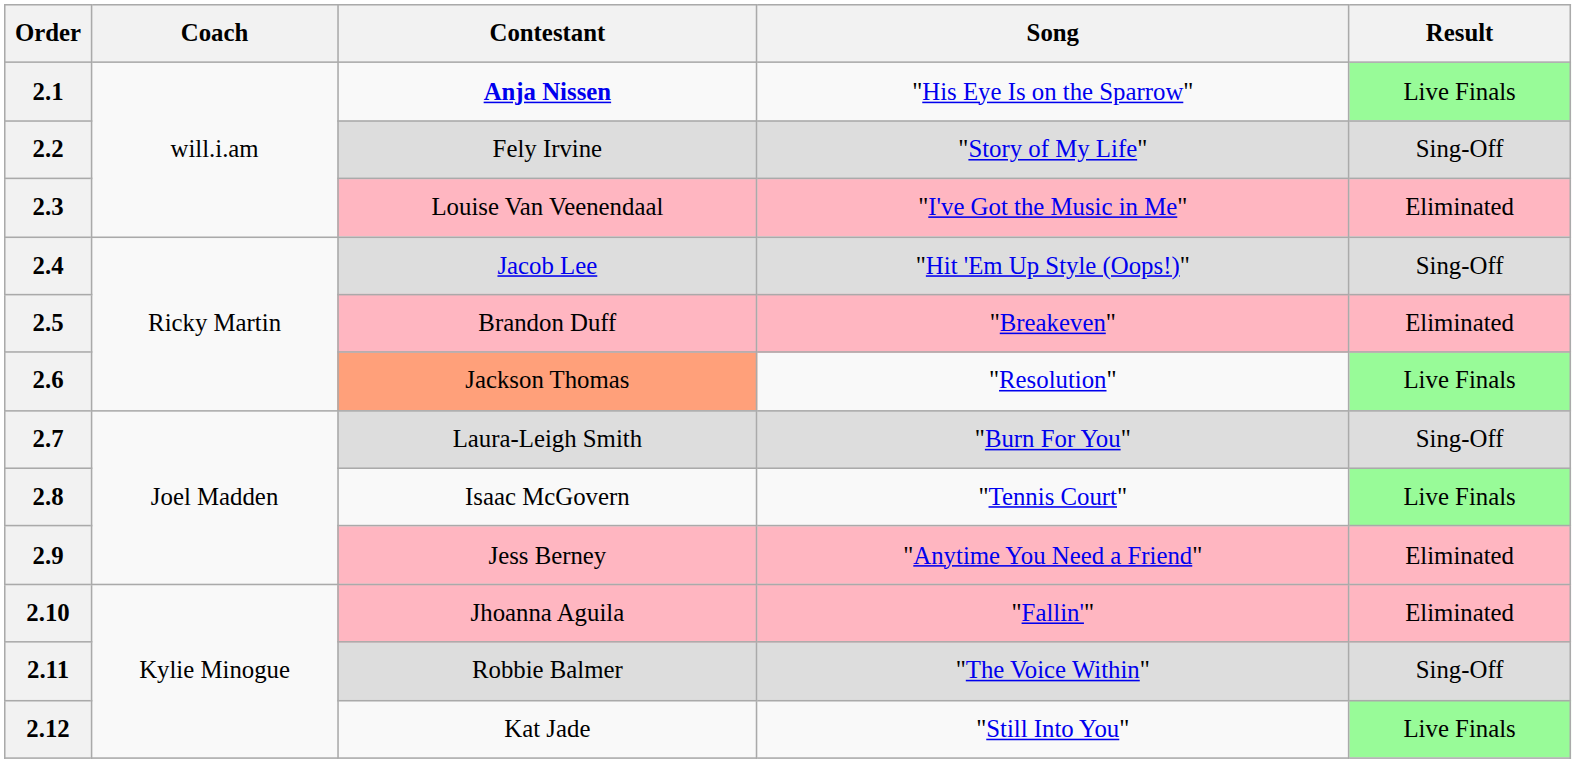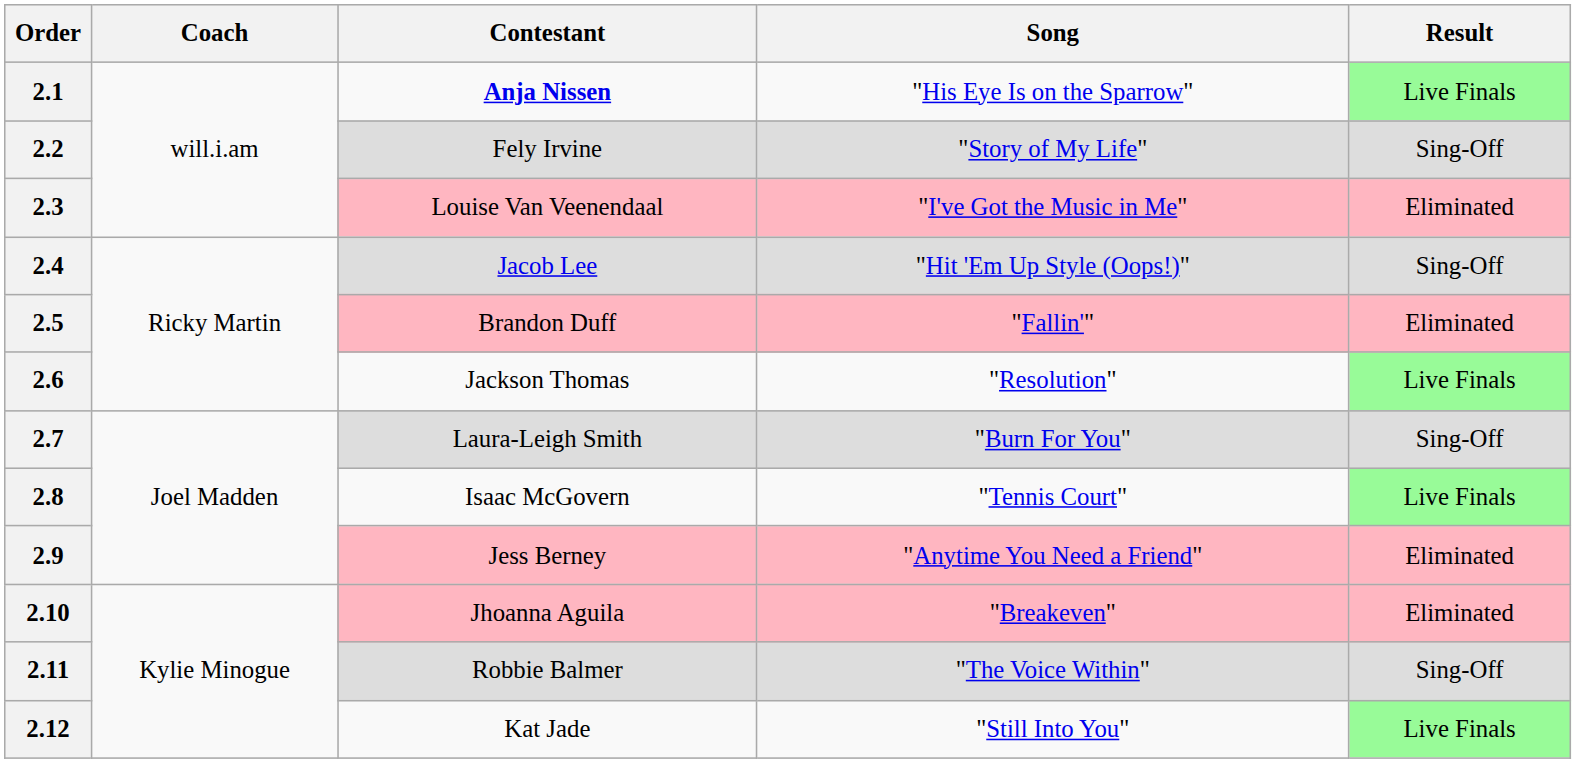2.5 | Song: "Breakeven" -> "Fallin'"
2.6 | Contestant: lightsalmon background -> no background
2.10 | Song: "Fallin'" -> "Breakeven"
